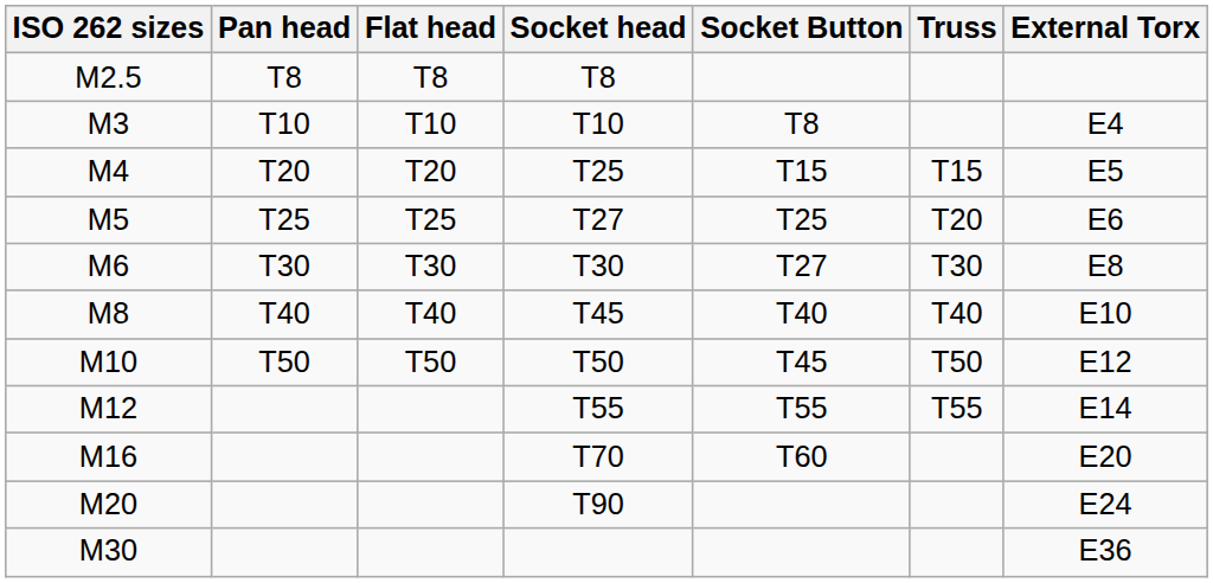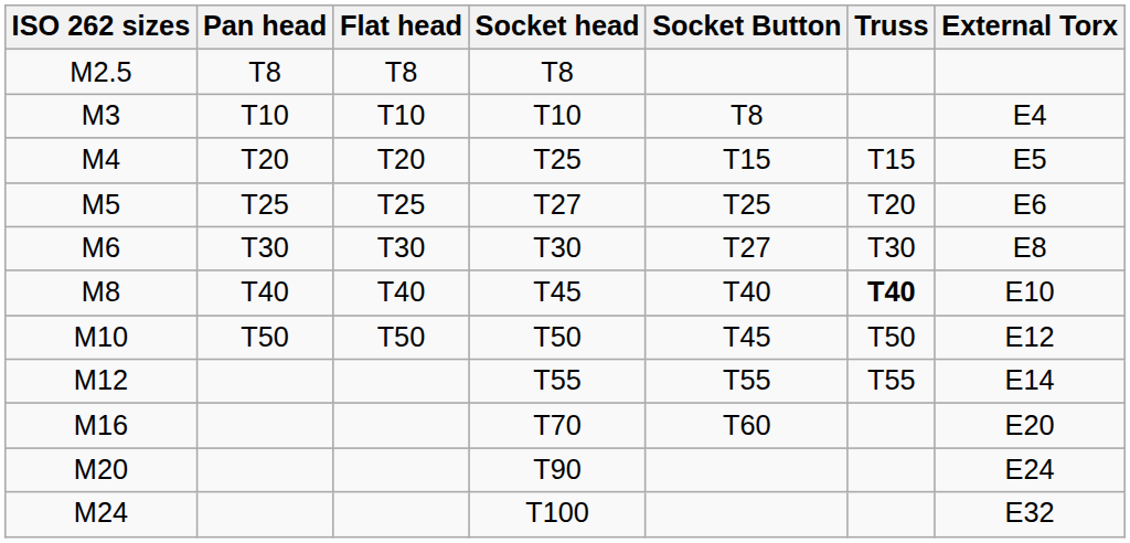M8 | Truss: normal -> bold
+ row: M24 | T100 | E32
- row: M30 | E36
